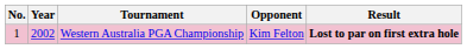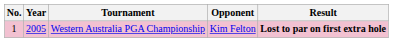Western Australia PGA Championship | Year: 2002 -> 2005
